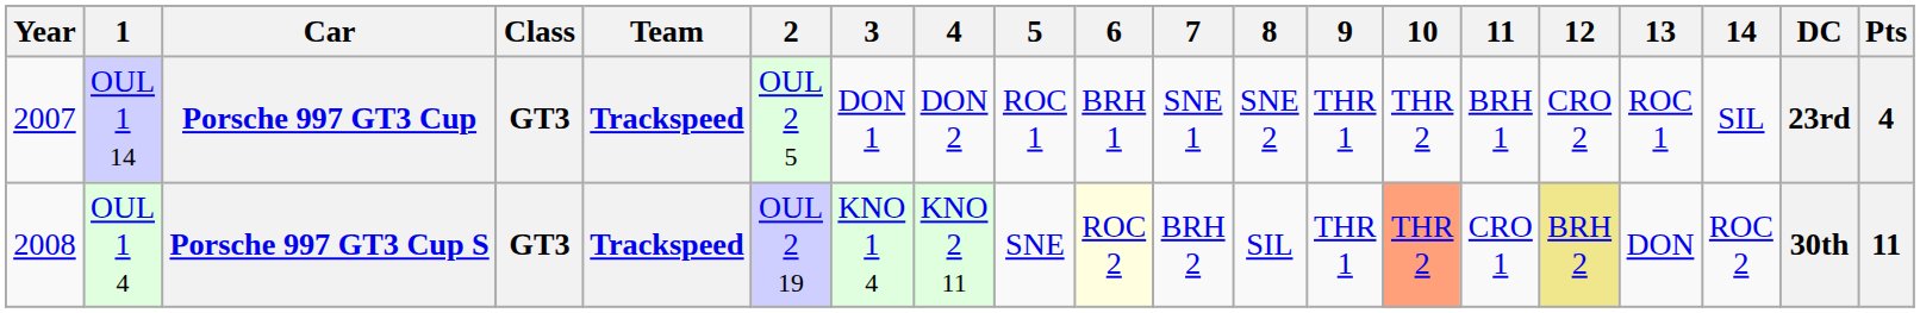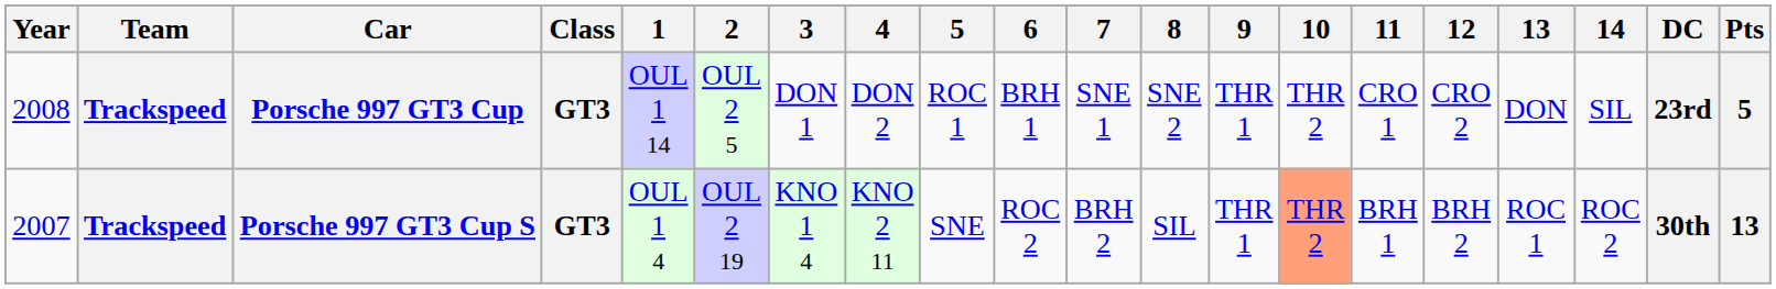columns swapped: Team <-> 1
Porsche 997 GT3 Cup | Year: 2007 -> 2008
Porsche 997 GT3 Cup | 11: BRH 1 -> CRO 1
Porsche 997 GT3 Cup | 13: ROC 1 -> DON
Porsche 997 GT3 Cup | Pts: 4 -> 5
Porsche 997 GT3 Cup S | Year: 2008 -> 2007
Porsche 997 GT3 Cup S | 6: lightyellow background -> no background
Porsche 997 GT3 Cup S | 11: CRO 1 -> BRH 1
Porsche 997 GT3 Cup S | 12: khaki background -> no background
Porsche 997 GT3 Cup S | 13: DON -> ROC 1
Porsche 997 GT3 Cup S | Pts: 11 -> 13
